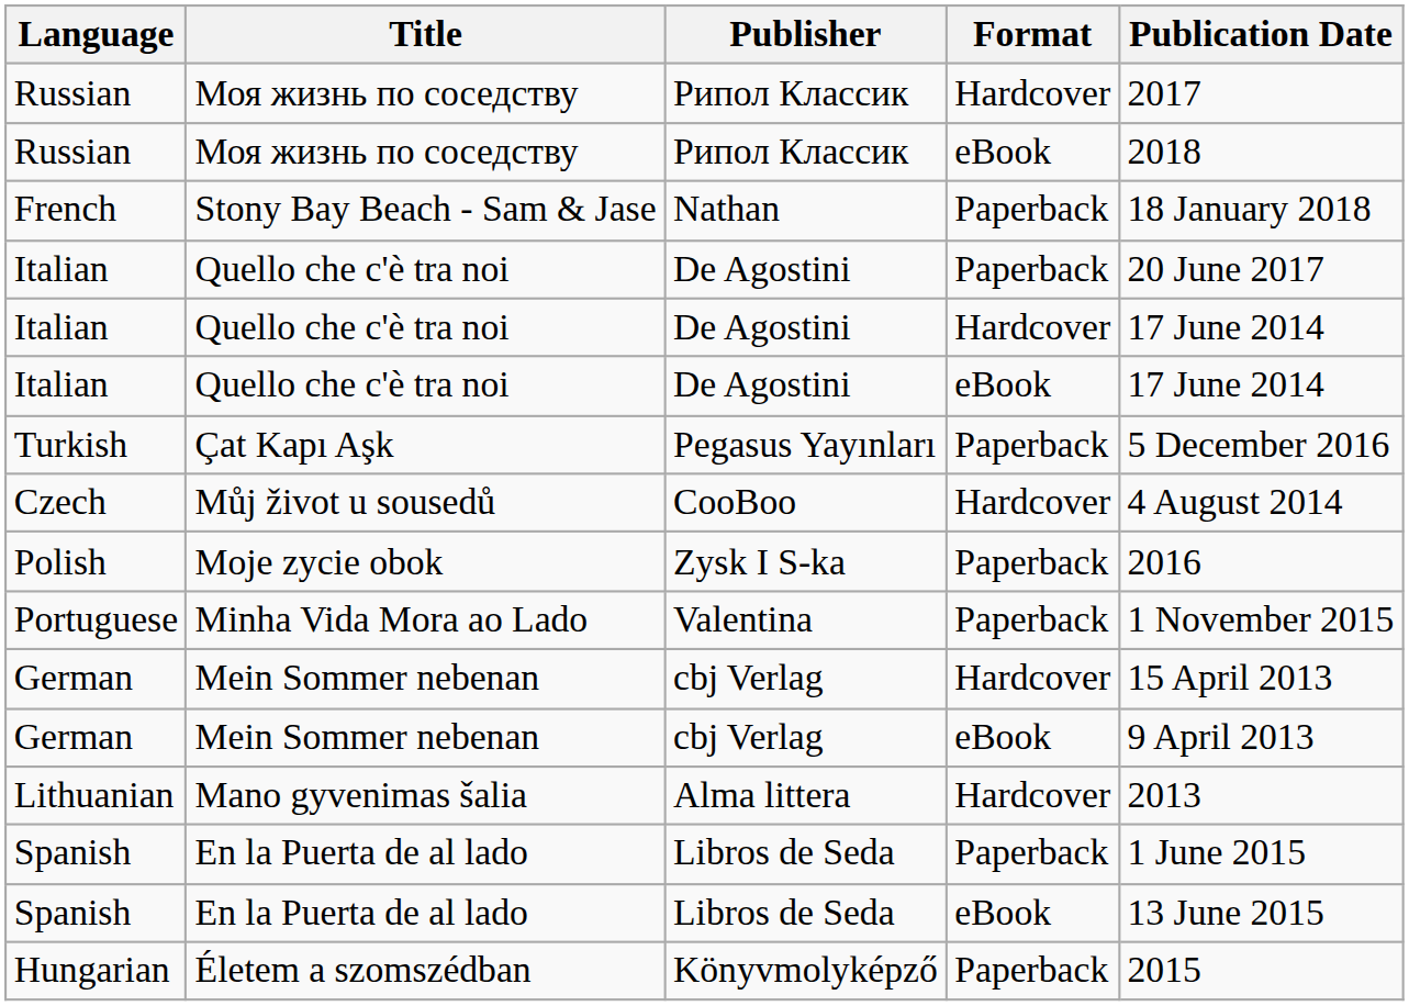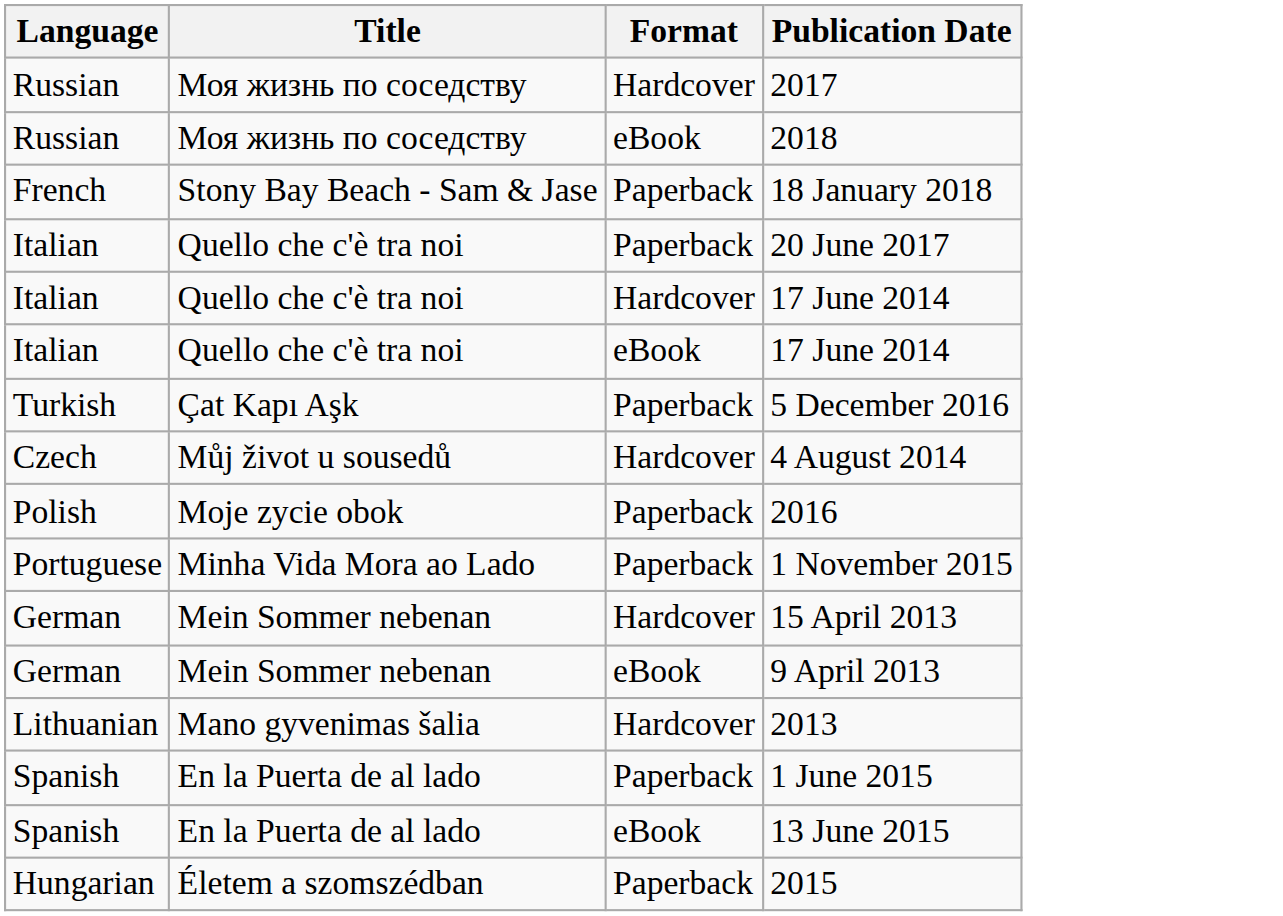- column: Publisher | Рипол Классик | Рипол Классик | Nathan | De Agostini | De Agostini | De Agostini | Pegasus Yayınları | CooBoo | Zysk I S-ka | Valentina | cbj Verlag | cbj Verlag | Alma littera | Libros de Seda | Libros de Seda | Könyvmolyképző
